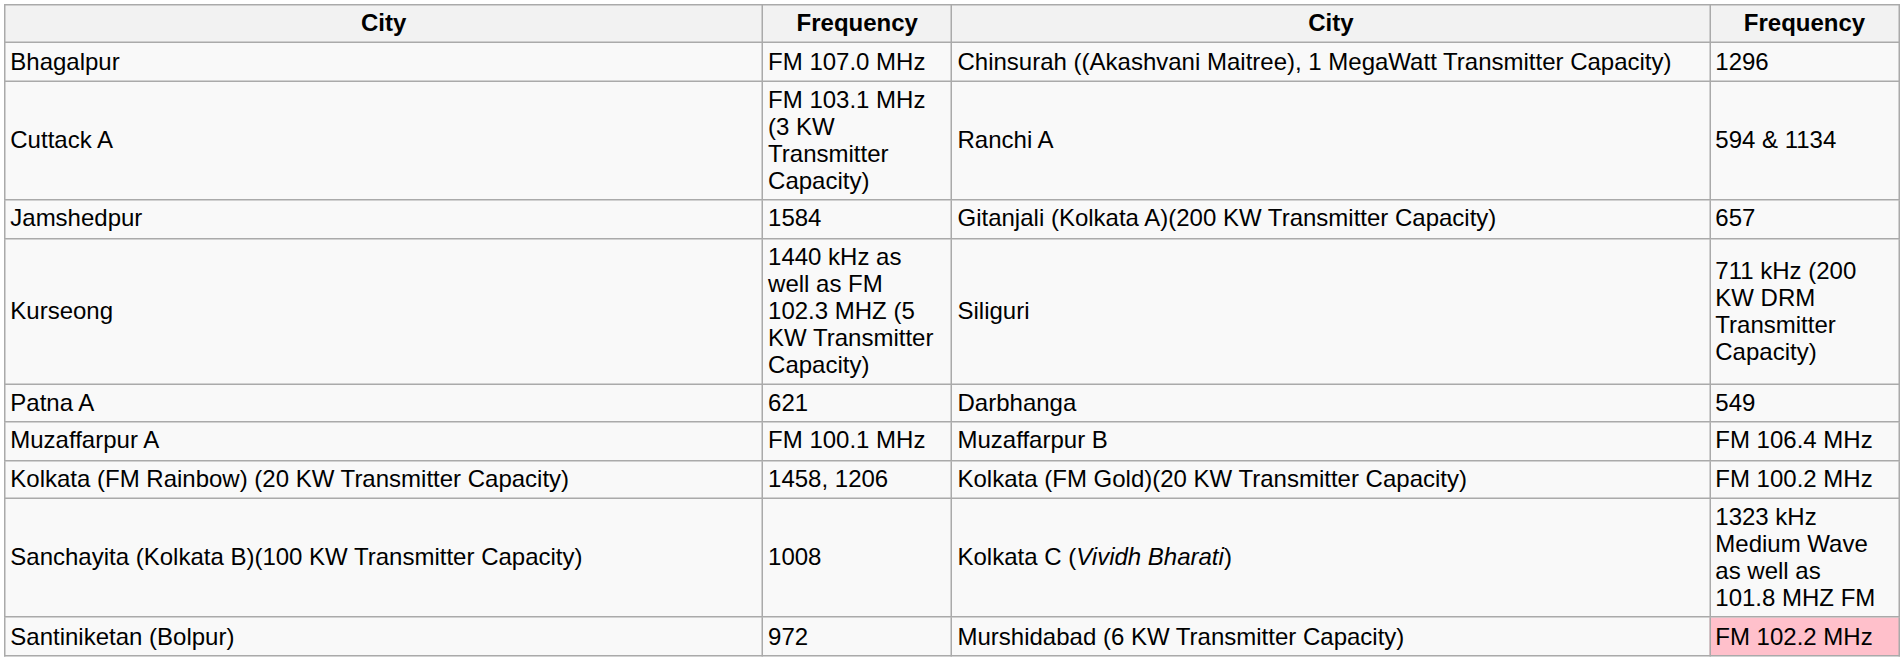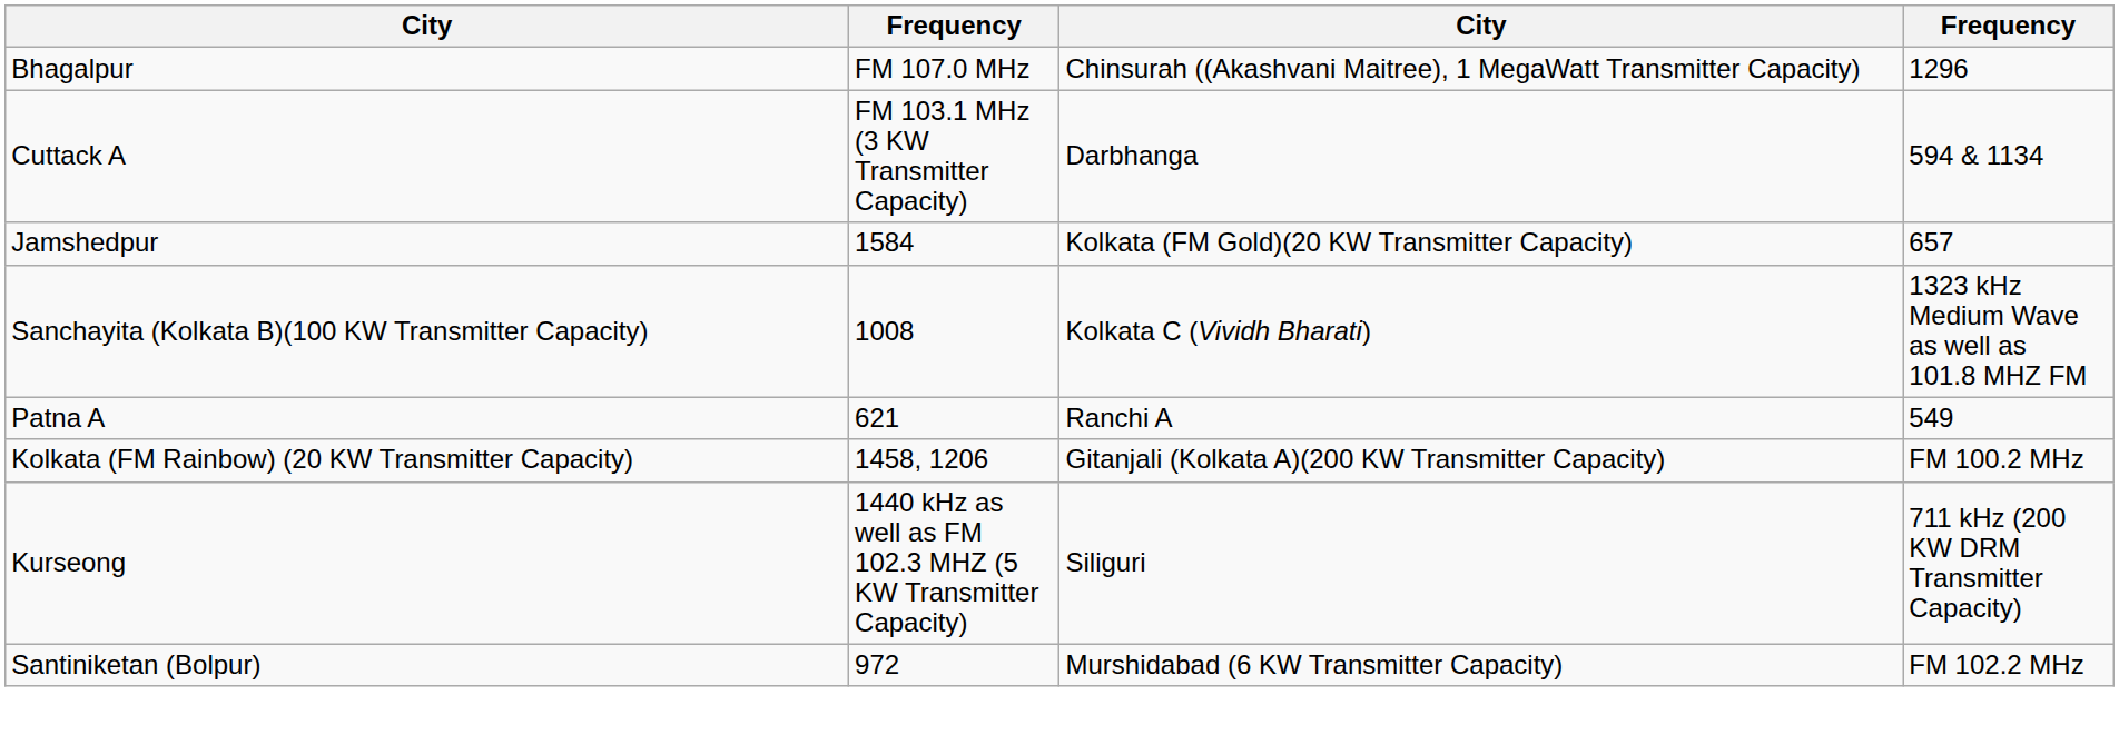Cuttack A | column 3: Ranchi A -> Darbhanga
Jamshedpur | column 3: Gitanjali (Kolkata A)(200 KW Transmitter Capacity) -> Kolkata (FM Gold)(20 KW Transmitter Capacity)
rows swapped: Sanchayita (Kolkata B)(100 KW Transmitter Capacity) <-> Kurseong
Patna A | column 3: Darbhanga -> Ranchi A
- row: Muzaffarpur A | FM 100.1 MHz | Muzaffarpur B | FM 106.4 MHz
Kolkata (FM Rainbow) (20 KW Transmitter Capacity) | column 3: Kolkata (FM Gold)(20 KW Transmitter Capacity) -> Gitanjali (Kolkata A)(200 KW Transmitter Capacity)
Santiniketan (Bolpur) | column 4: pink background -> no background
